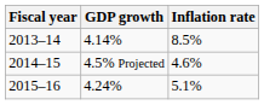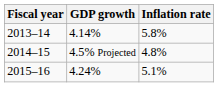2013–14 | Inflation rate: 8.5% -> 5.8%
2014–15 | Inflation rate: 4.6% -> 4.8%
